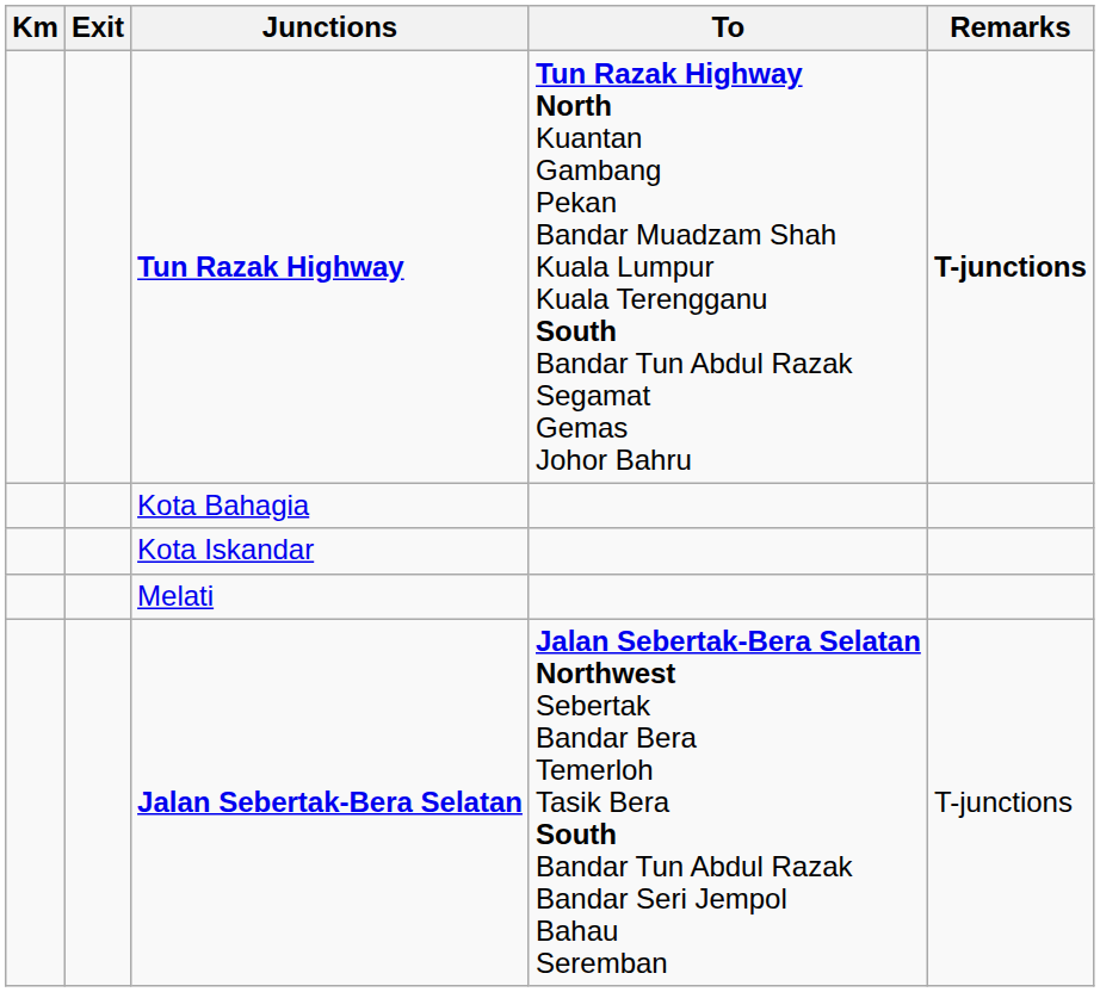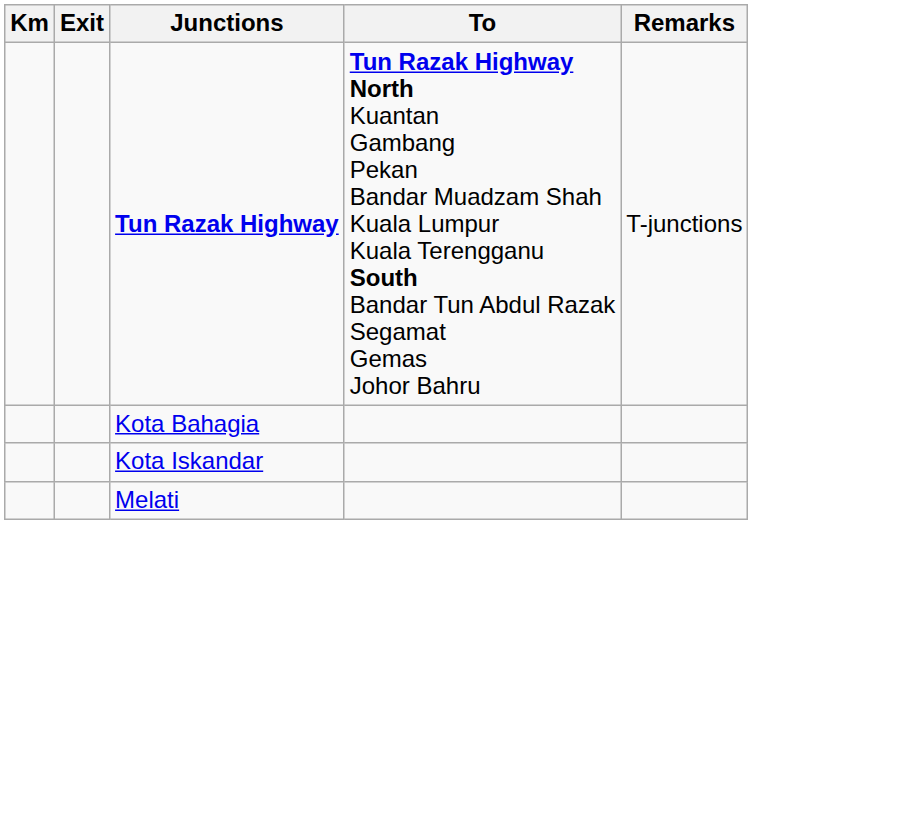Tun Razak Highway | Remarks: bold -> normal
- row: Jalan Sebertak-Bera Selatan | Jalan Sebertak-Bera Selatan Northwest Sebertak Bandar Bera Temerloh Tasik Bera South Bandar Tun Abdul Razak Bandar Seri Jempol Bahau Seremban | T-junctions
